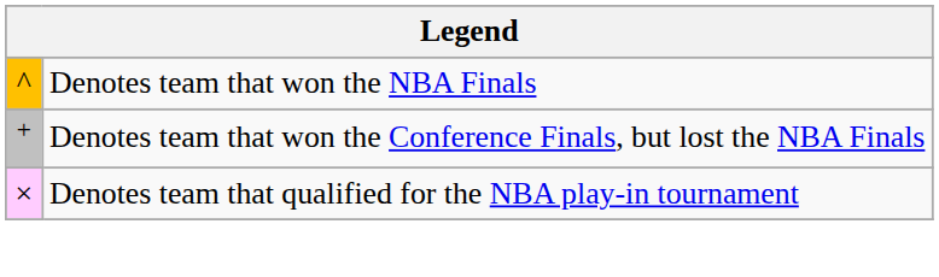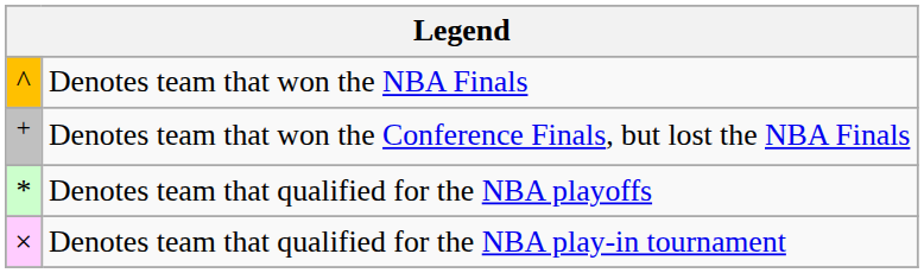+ row: * | Denotes team that qualified for the NBA playoffs
